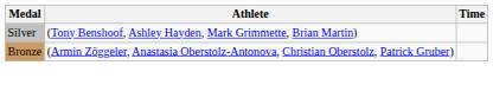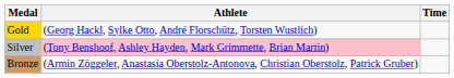+ row: Gold | (Georg Hackl, Sylke Otto, André Florschütz, Torsten Wustlich)
Silver | Athlete: no background -> pink background
